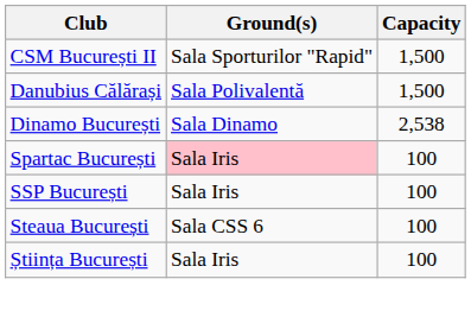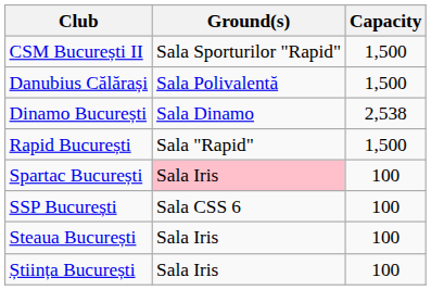+ row: Rapid București | Sala "Rapid" | 1,500
SSP București | Ground(s): Sala Iris -> Sala CSS 6
Steaua București | Ground(s): Sala CSS 6 -> Sala Iris
